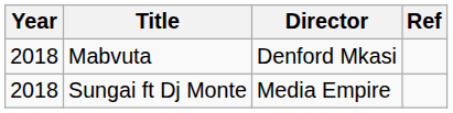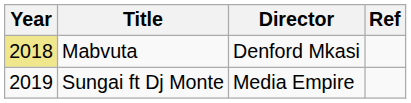Mabvuta | Year: no background -> khaki background
Sungai ft Dj Monte | Year: 2018 -> 2019
